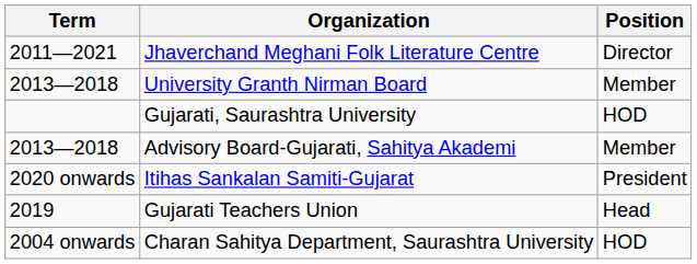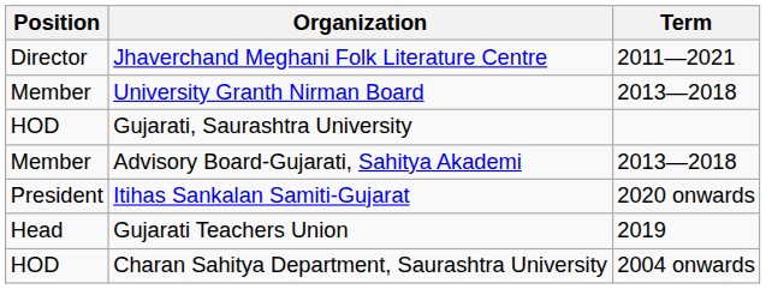columns swapped: Position <-> Term
